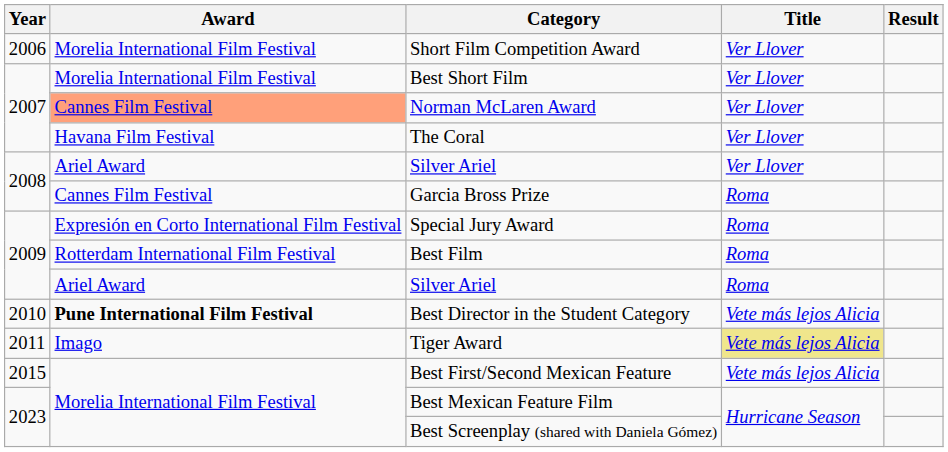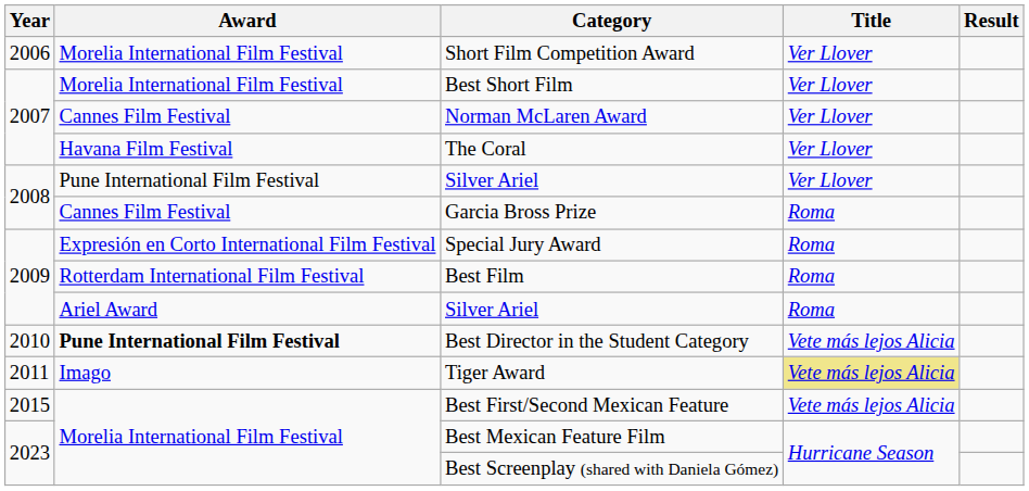Norman McLaren Award | Award: lightsalmon background -> no background
2008 / Silver Ariel | Award: Ariel Award -> Pune International Film Festival
